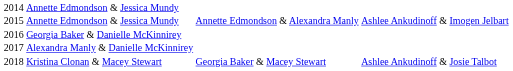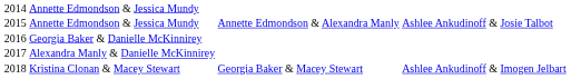2015 / Annette Edmondson & Jessica Mundy | column 4: Ashlee Ankudinoff & Imogen Jelbart -> Ashlee Ankudinoff & Josie Talbot
Kristina Clonan & Macey Stewart | column 4: Ashlee Ankudinoff & Josie Talbot -> Ashlee Ankudinoff & Imogen Jelbart
